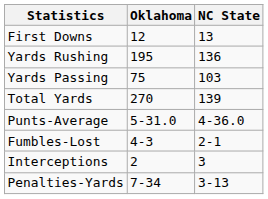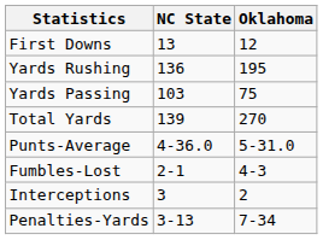columns swapped: Oklahoma <-> NC State
